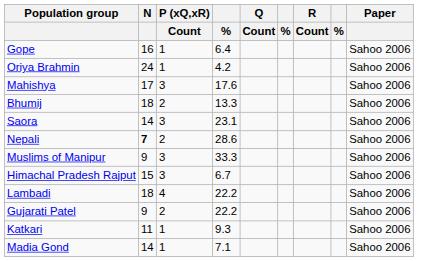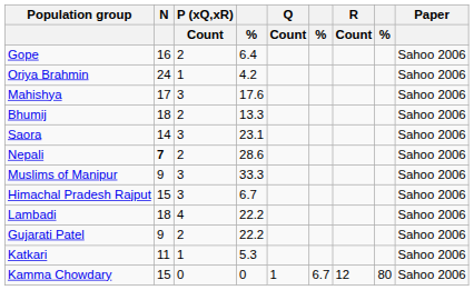Gope | P (xQ,xR) / Count: 1 -> 2
Katkari | column 4: 9.3 -> 5.3
- row: Madia Gond | 14 | 1 | 7.1 | Sahoo 2006
+ row: Kamma Chowdary | 15 | 0 | 0 | 1 | 6.7 | 12 | 80 | Sahoo 2006
